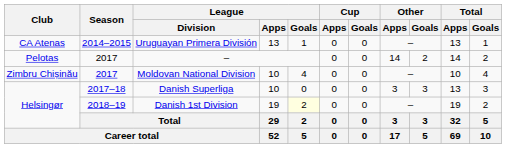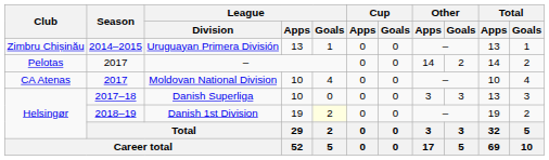Uruguayan Primera División | Club: CA Atenas -> Zimbru Chișinău
Moldovan National Division | Club: Zimbru Chișinău -> CA Atenas
